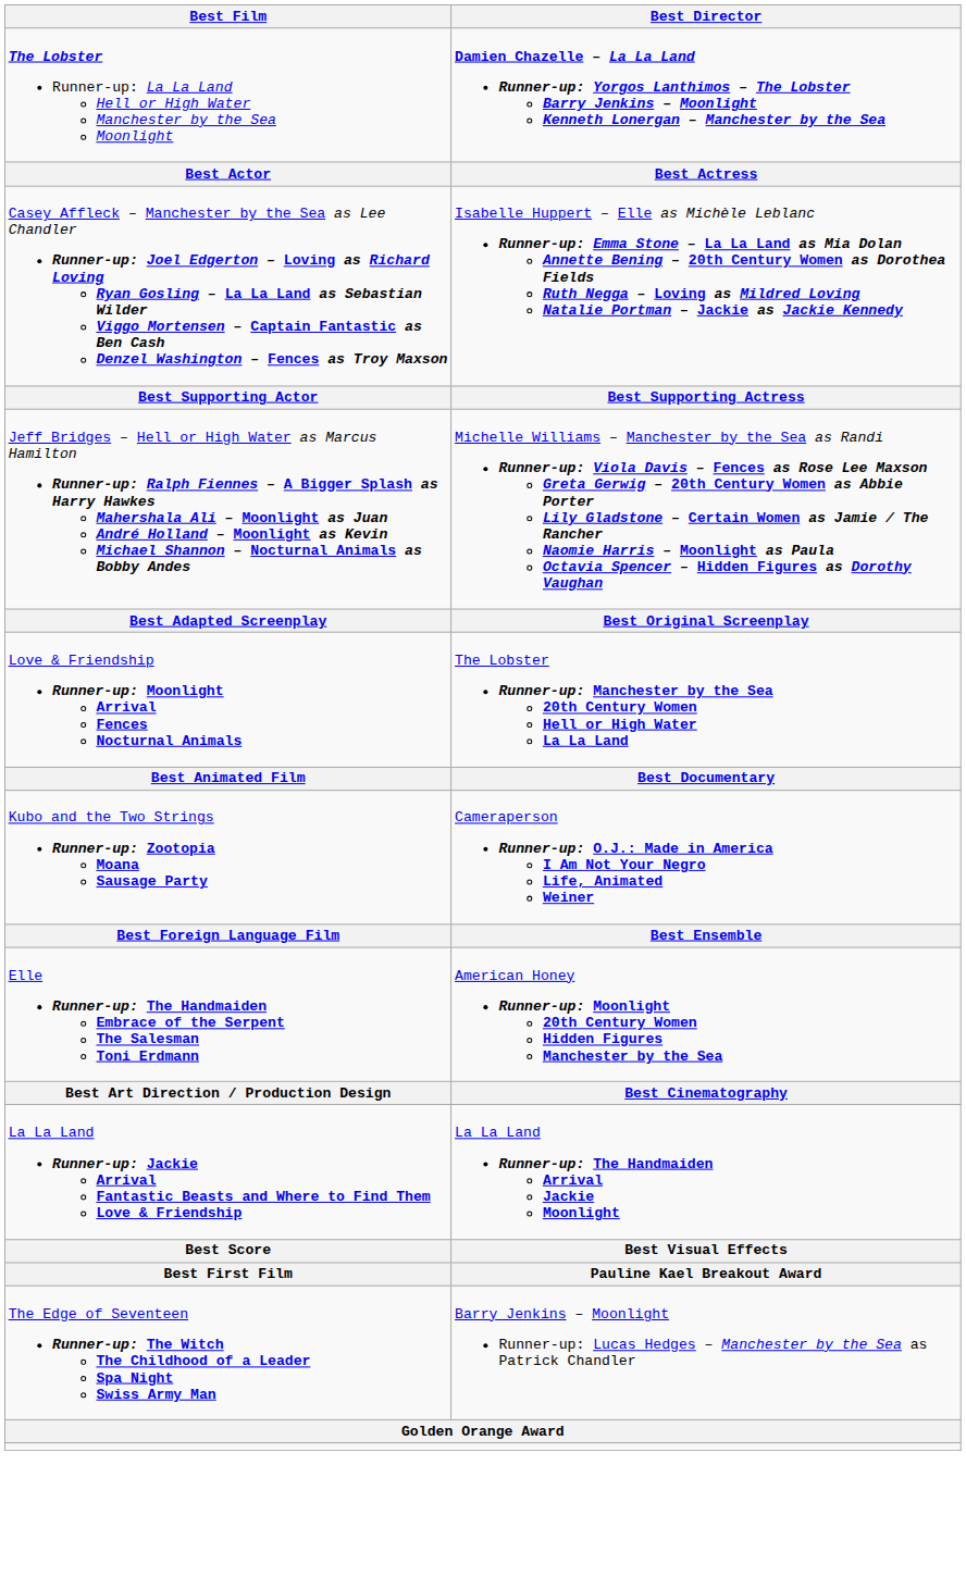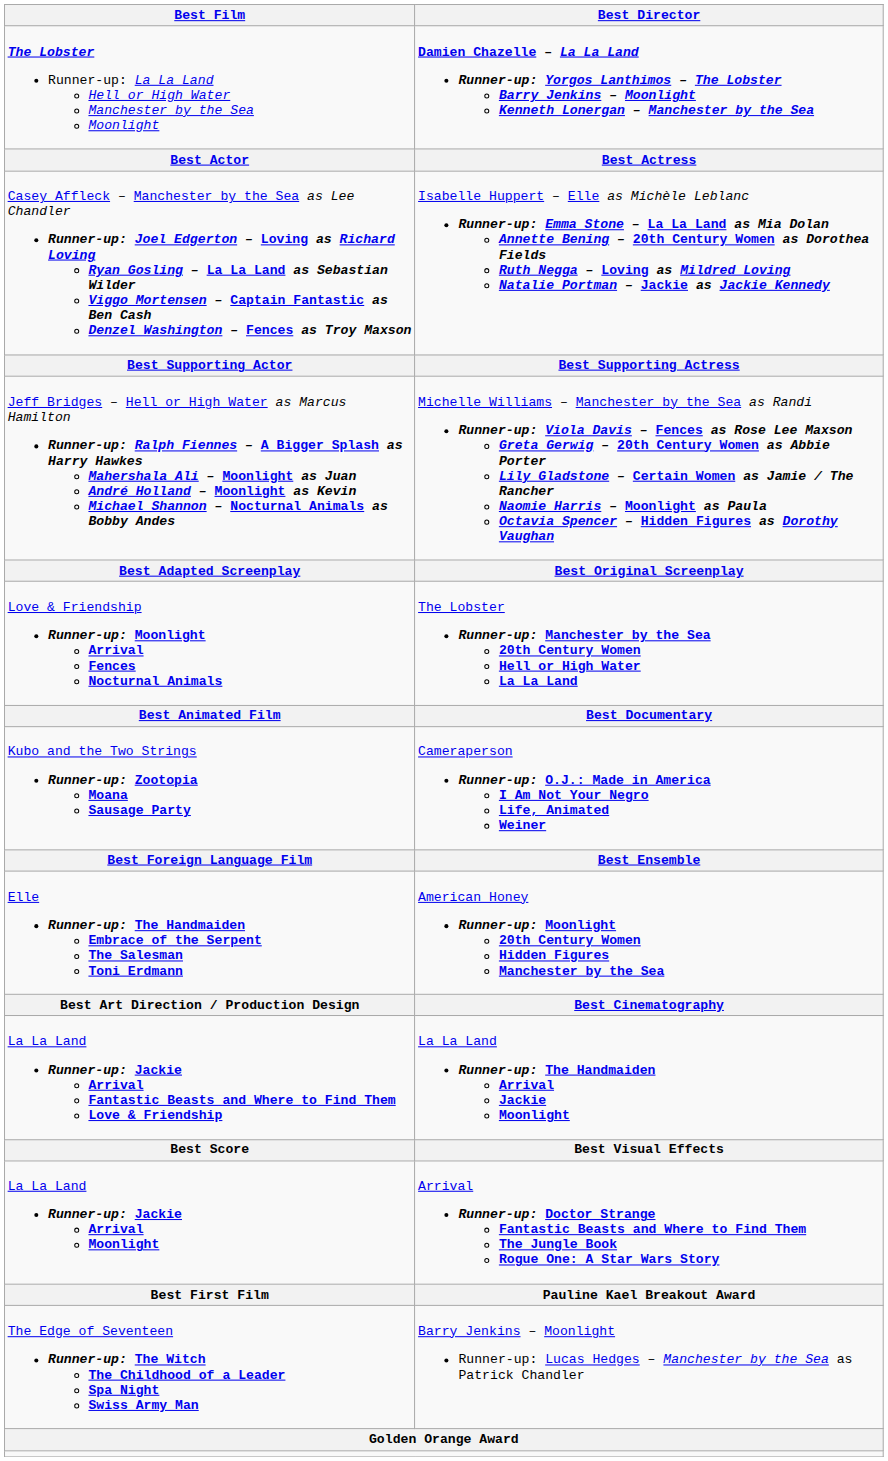+ row: La La Land Runner-up: Jackie Arrival Moonlight | Arrival Runner-up: Doctor Strange Fantastic Beasts and Where to Find Them The Jungle Book Rogue One: A Star Wars Story
